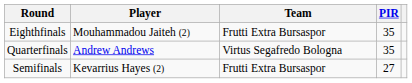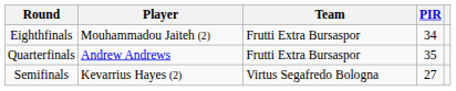Eighthfinals | PIR: 35 -> 34
Quarterfinals | Team: Virtus Segafredo Bologna -> Frutti Extra Bursaspor
Semifinals | Team: Frutti Extra Bursaspor -> Virtus Segafredo Bologna
